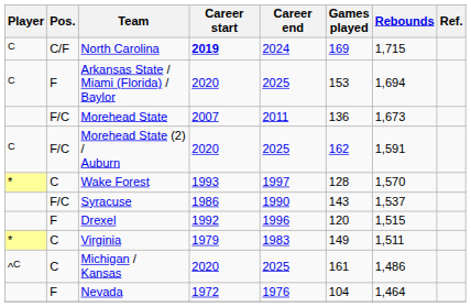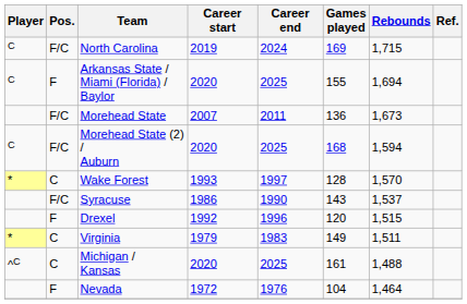North Carolina | Pos.: C/F -> F/C
North Carolina | Career start: bold -> normal
Arkansas State / Miami (Florida) / Baylor | Games played: 153 -> 155
Morehead State (2) / Auburn | Games played: 162 -> 168
Morehead State (2) / Auburn | Rebounds: 1,591 -> 1,594
Michigan / Kansas | Rebounds: 1,486 -> 1,488
